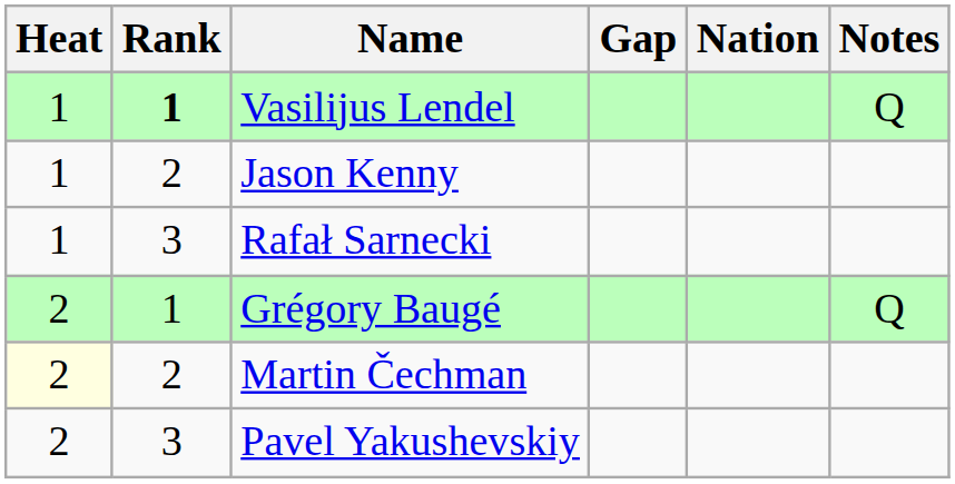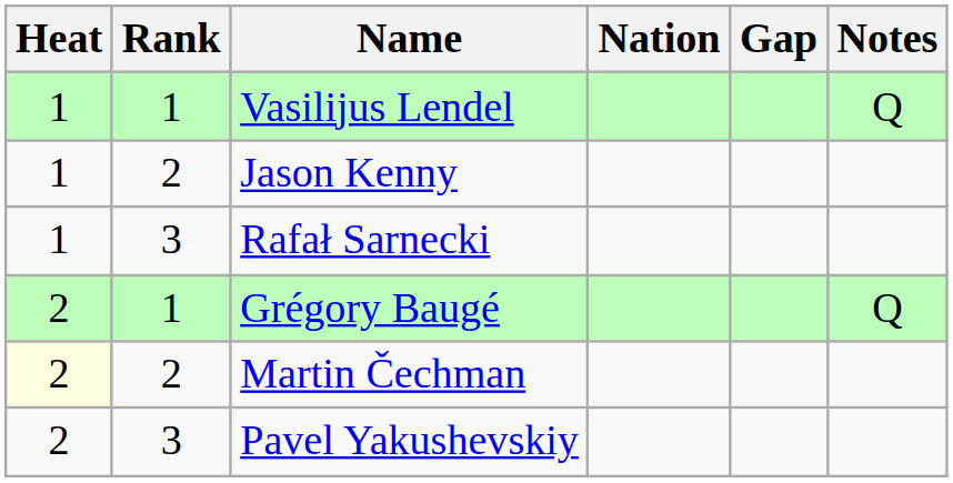columns swapped: Nation <-> Gap
Vasilijus Lendel | Rank: bold -> normal
